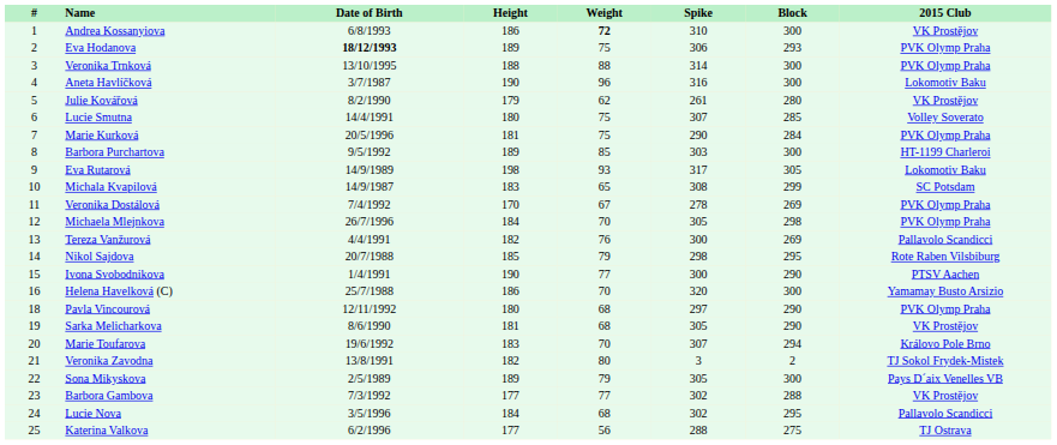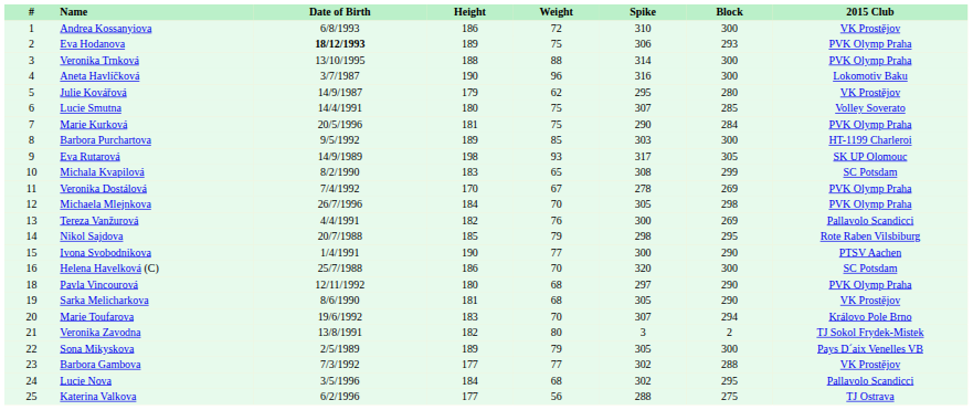Andrea Kossanyiova | Weight: bold -> normal
Julie Kovářová | Date of Birth: 8/2/1990 -> 14/9/1987
Julie Kovářová | Spike: 261 -> 295
Eva Rutarová | 2015 Club: Lokomotiv Baku -> SK UP Olomouc
Michala Kvapilová | Date of Birth: 14/9/1987 -> 8/2/1990
Helena Havelková (C) | 2015 Club: Yamamay Busto Arsizio -> SC Potsdam
